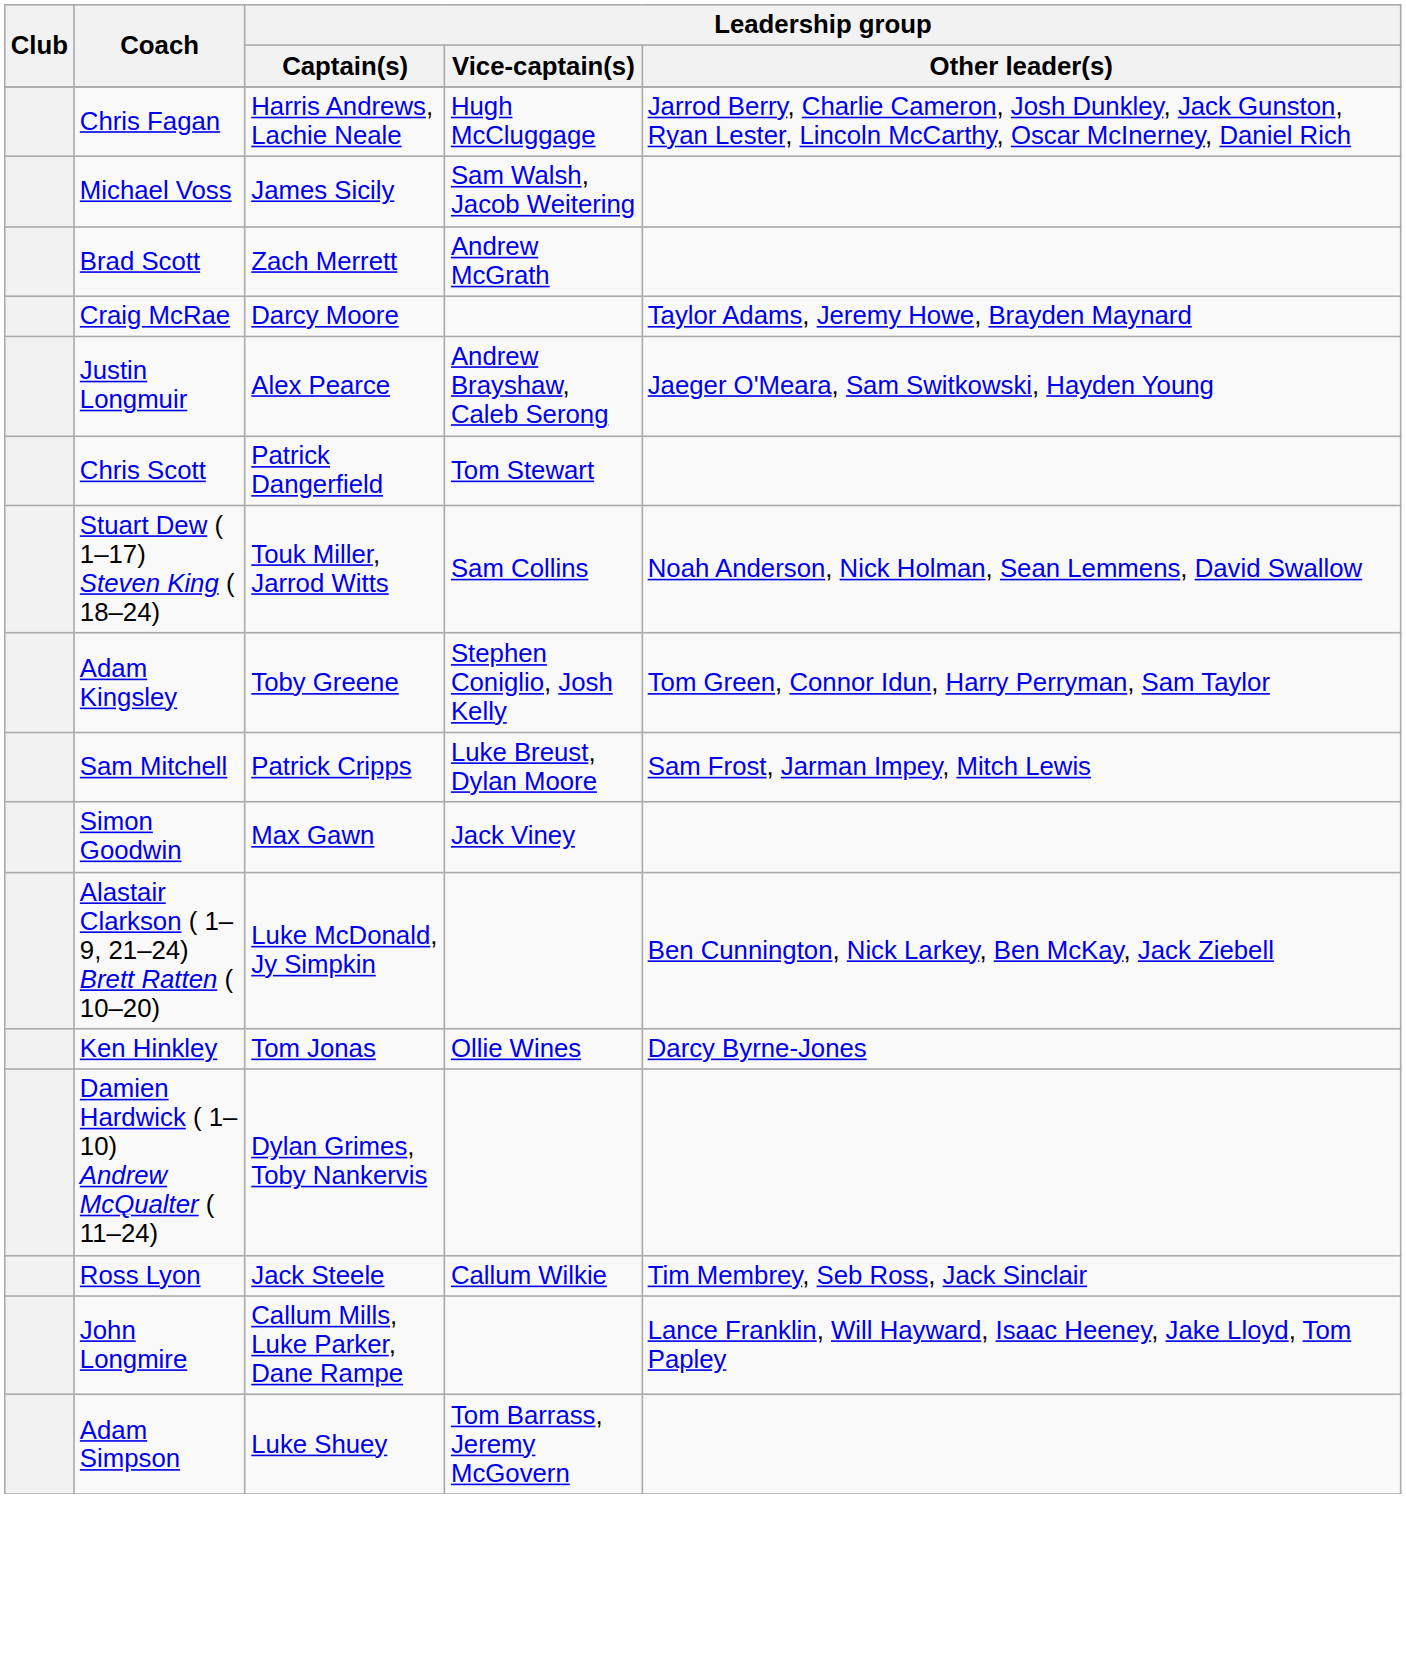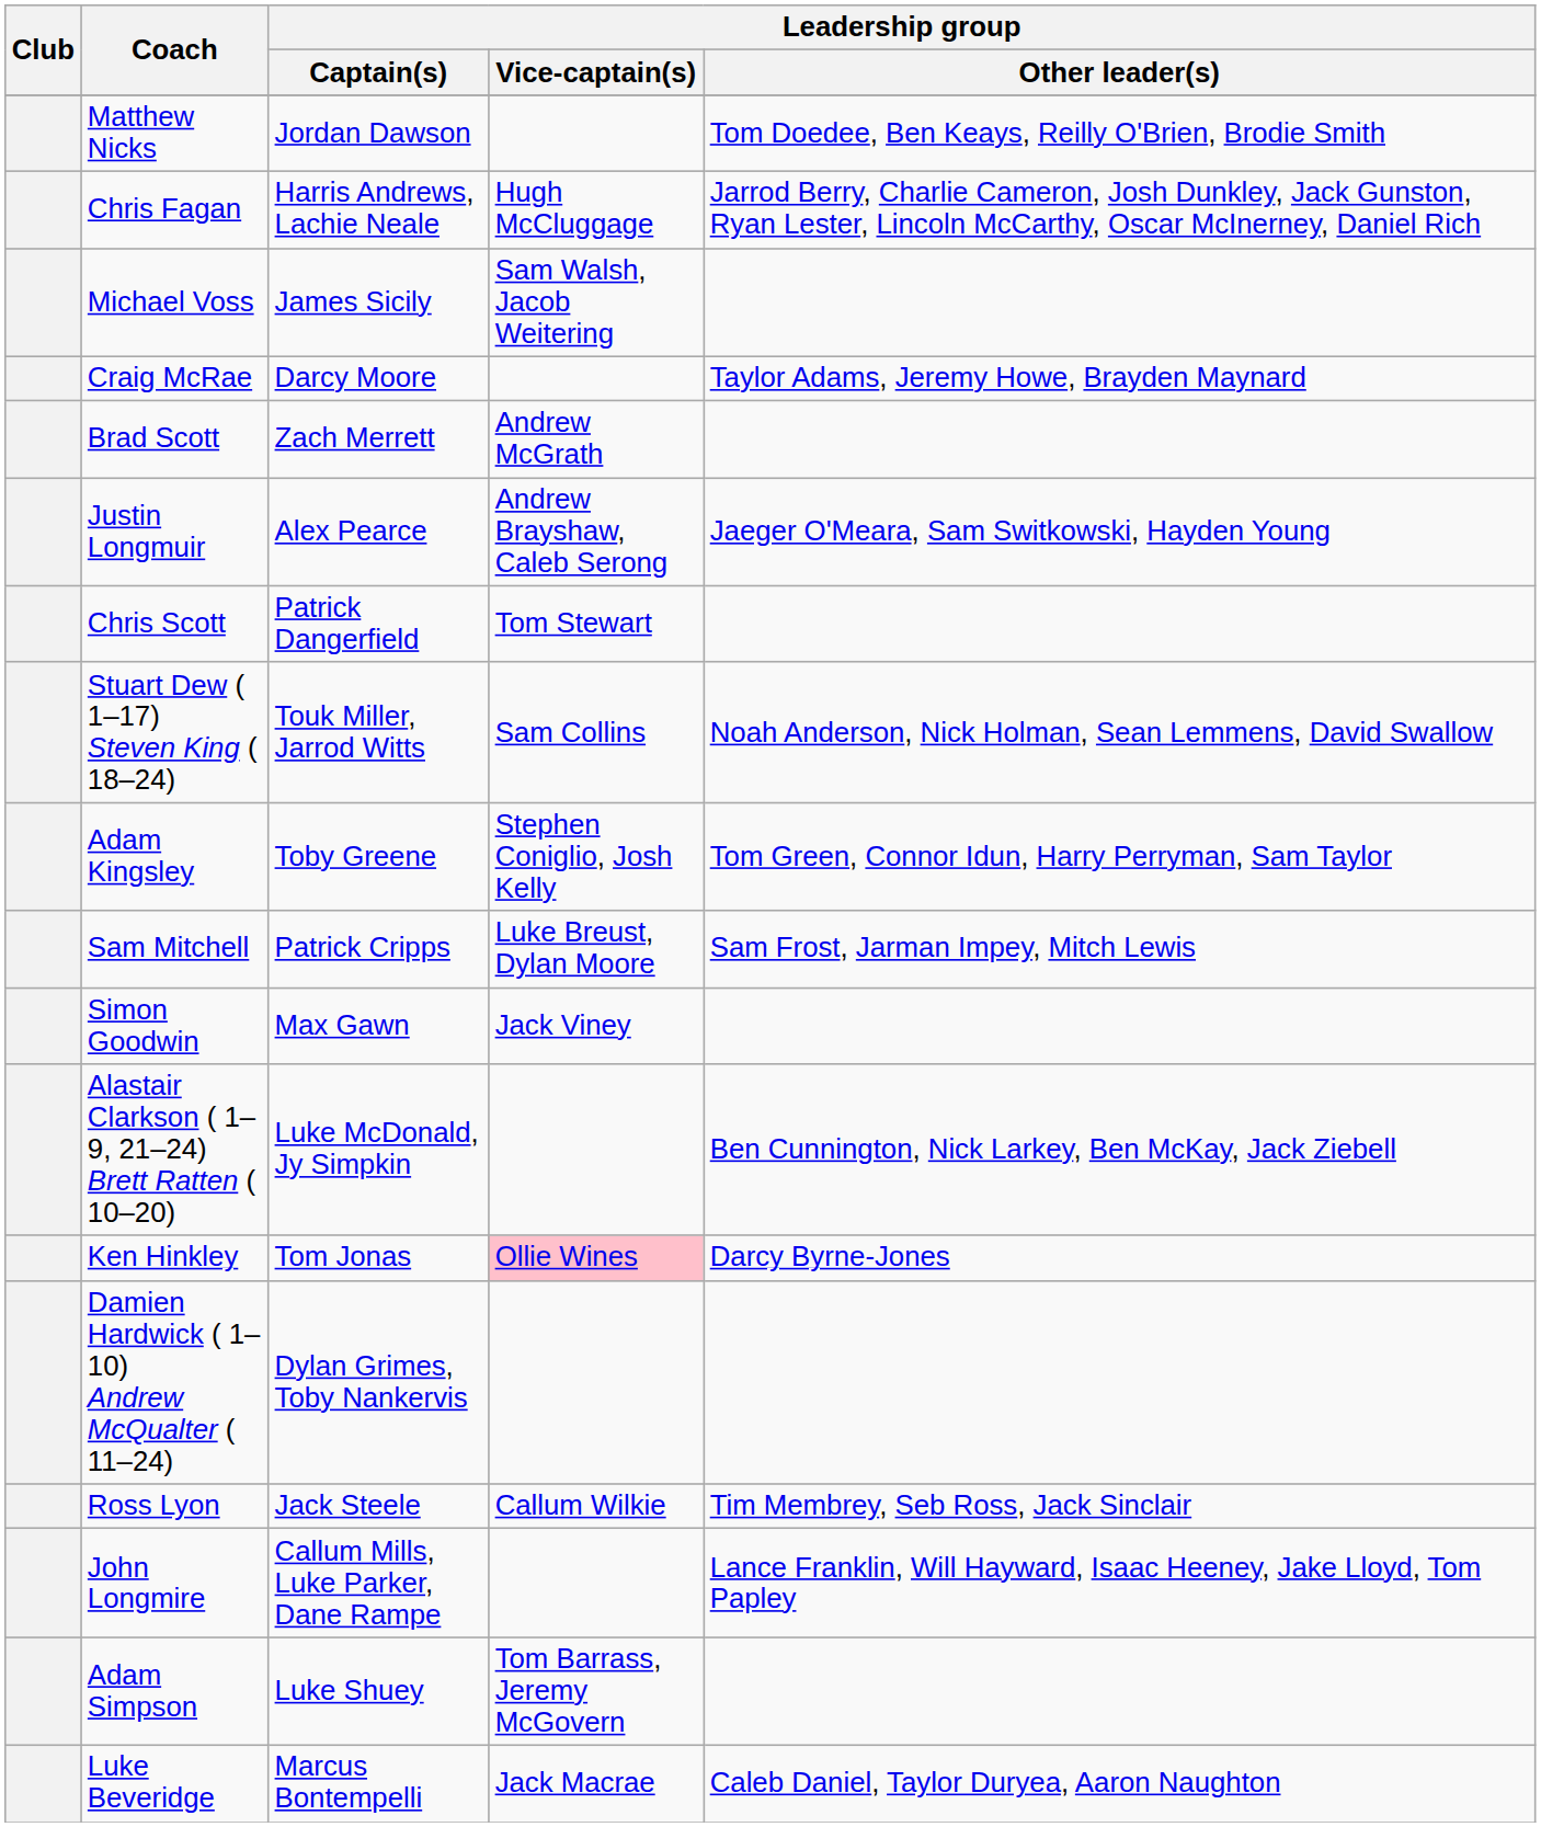+ row: Matthew Nicks | Jordan Dawson | Tom Doedee, Ben Keays, Reilly O'Brien, Brodie Smith
rows swapped: Craig McRae <-> Brad Scott
Ken Hinkley | Leadership group / Vice-captain(s): no background -> pink background
+ row: Luke Beveridge | Marcus Bontempelli | Jack Macrae | Caleb Daniel, Taylor Duryea, Aaron Naughton
